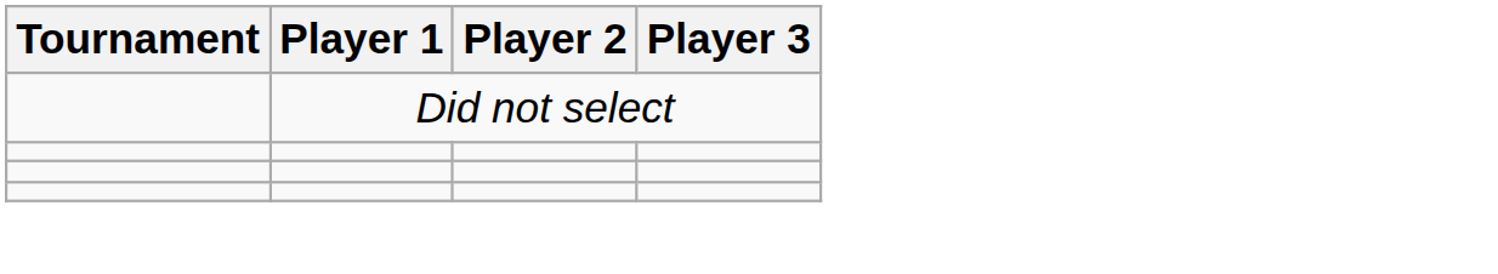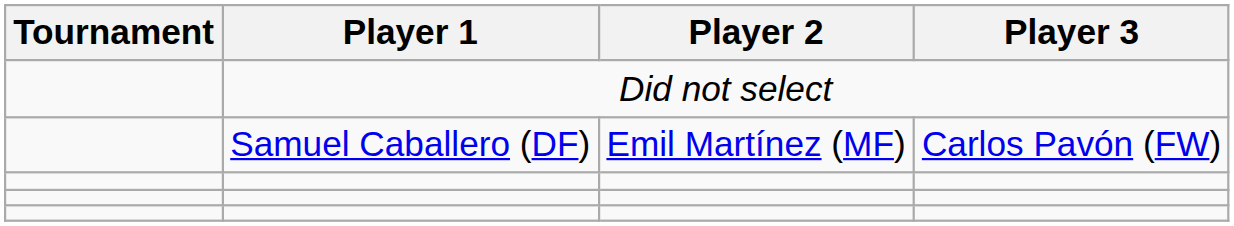+ row: Samuel Caballero (DF) | Emil Martínez (MF) | Carlos Pavón (FW)
